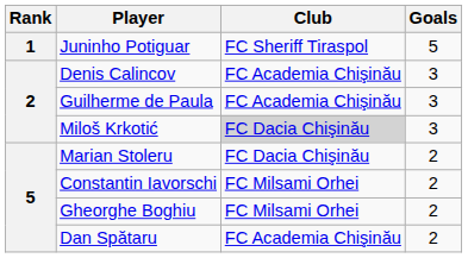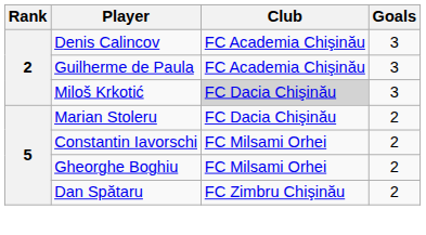- row: 1 | Juninho Potiguar | FC Sheriff Tiraspol | 5
Dan Spătaru | Club: FC Academia Chişinău -> FC Zimbru Chişinău
